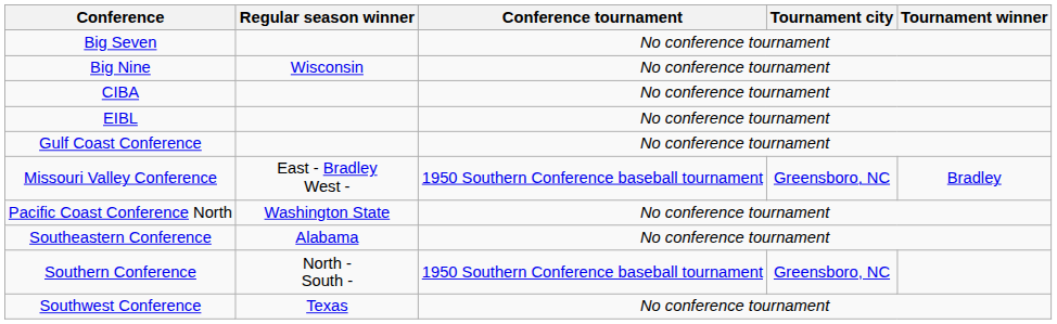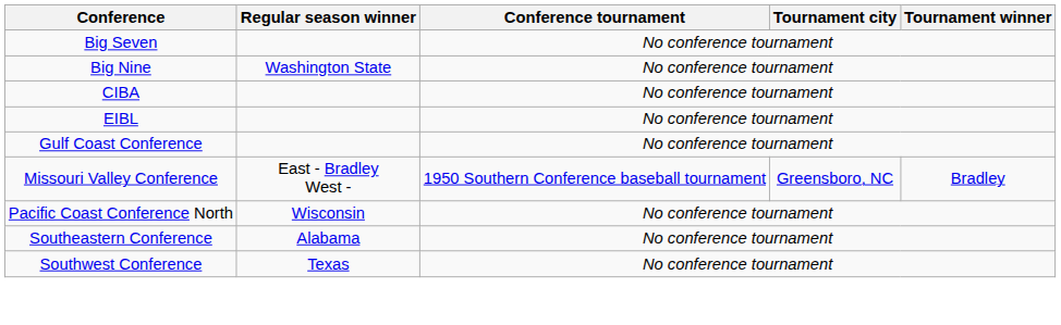Big Nine | Regular season winner: Wisconsin -> Washington State
Pacific Coast Conference North | Regular season winner: Washington State -> Wisconsin
- row: Southern Conference | North - South - | 1950 Southern Conference baseball tournament | Greensboro, NC
